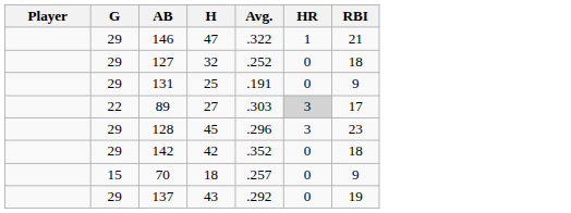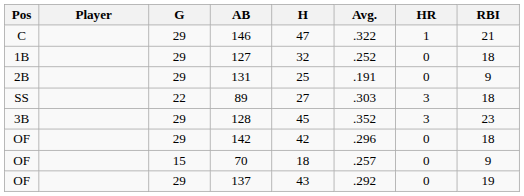+ column: Pos | C | 1B | 2B | SS | 3B | OF | OF | OF
89 | HR: lightgrey background -> no background
89 | RBI: 17 -> 18
128 | Avg.: .296 -> .352
142 | Avg.: .352 -> .296
